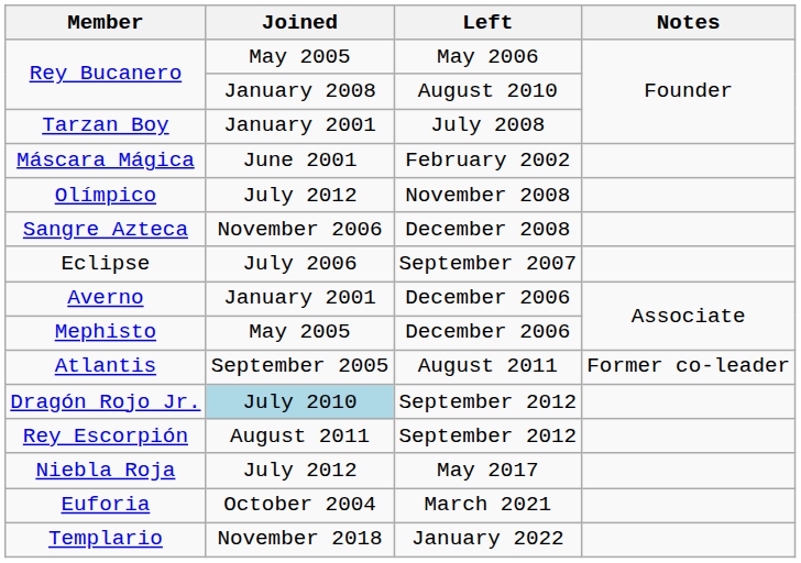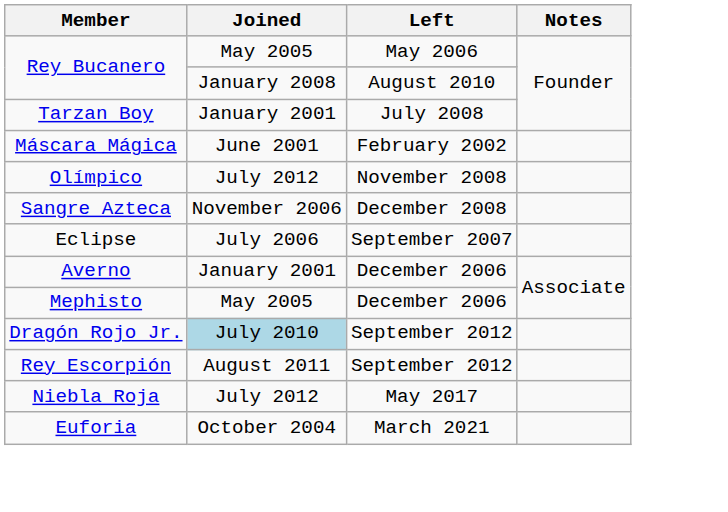- row: Atlantis | September 2005 | August 2011 | Former co-leader
- row: Templario | November 2018 | January 2022
